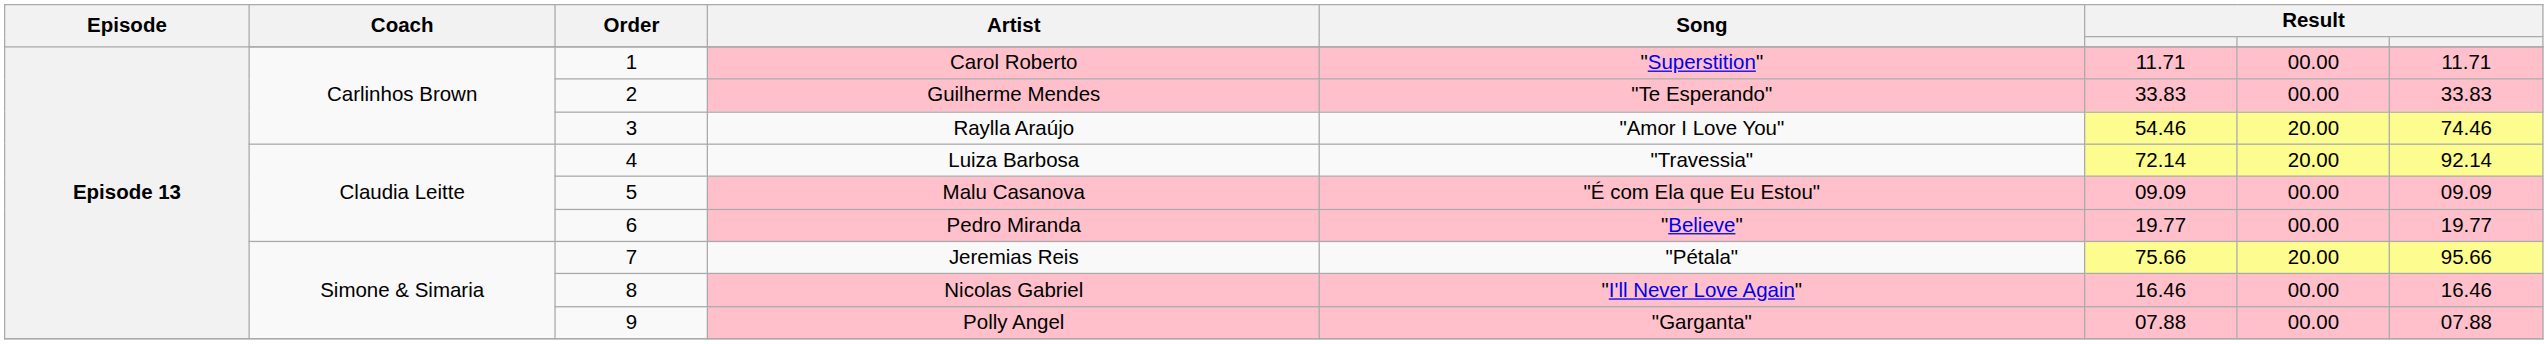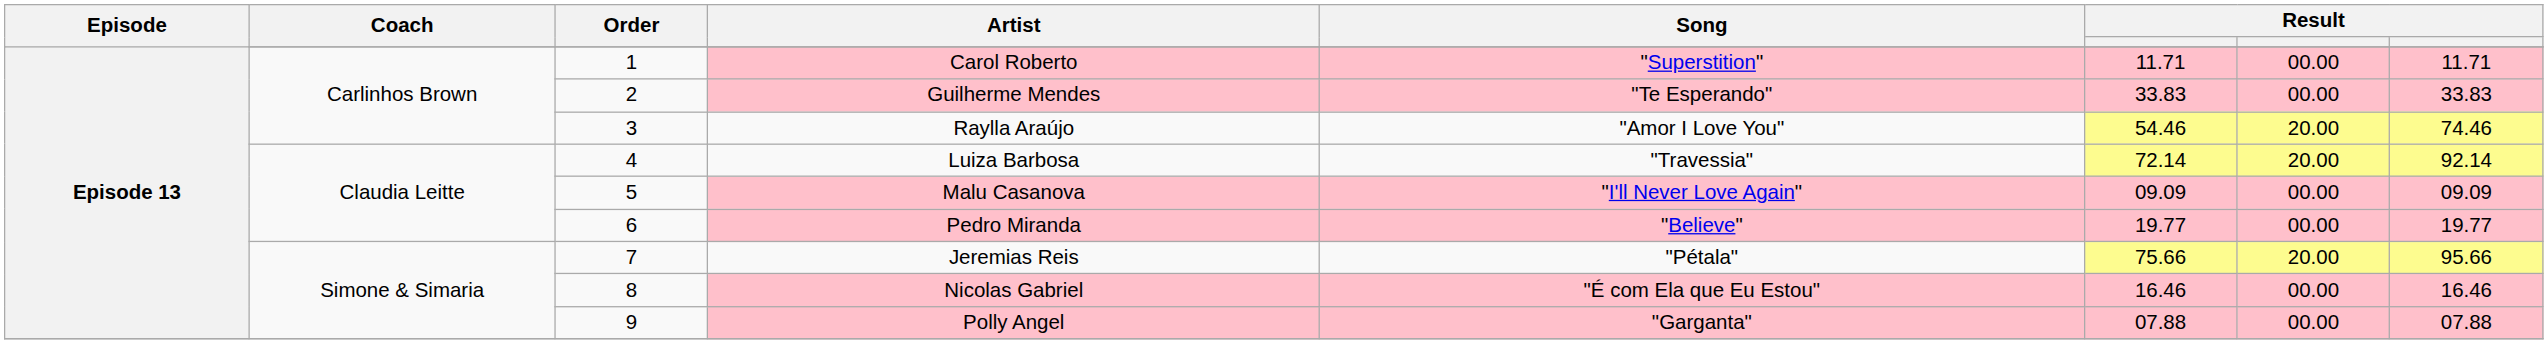Malu Casanova | Song: "É com Ela que Eu Estou" -> "I'll Never Love Again"
Nicolas Gabriel | Song: "I'll Never Love Again" -> "É com Ela que Eu Estou"
